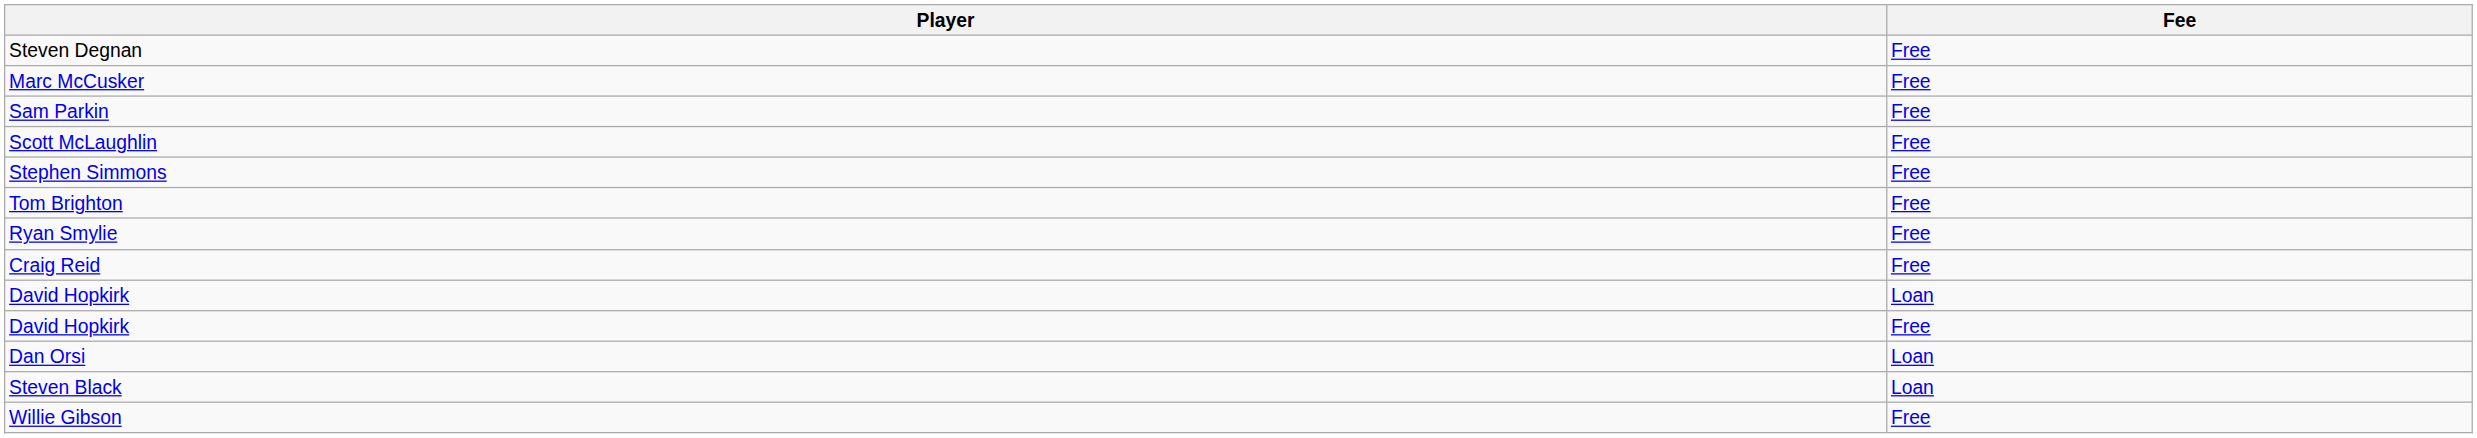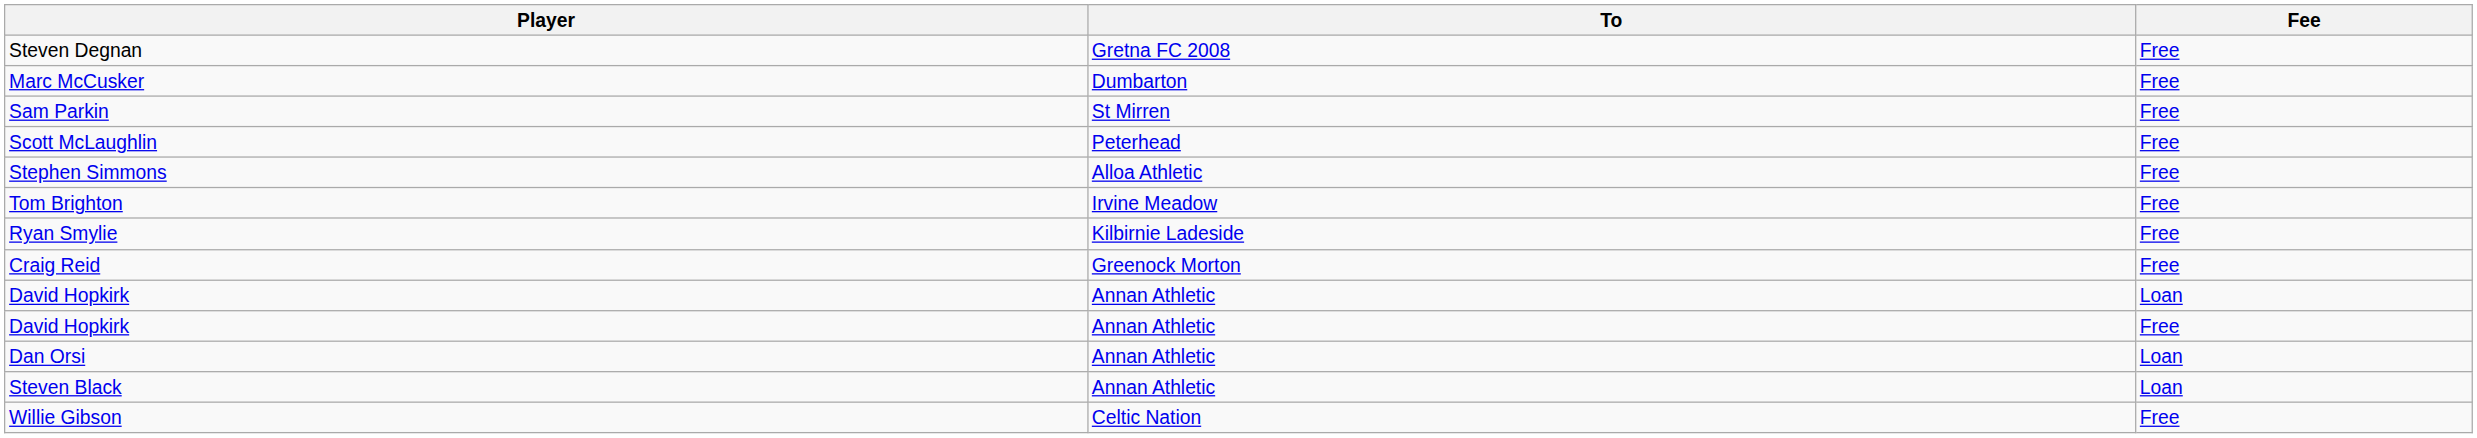+ column: To | Gretna FC 2008 | Dumbarton | St Mirren | Peterhead | Alloa Athletic | Irvine Meadow | Kilbirnie Ladeside | Greenock Morton | Annan Athletic | Annan Athletic | Annan Athletic | Annan Athletic | Celtic Nation
